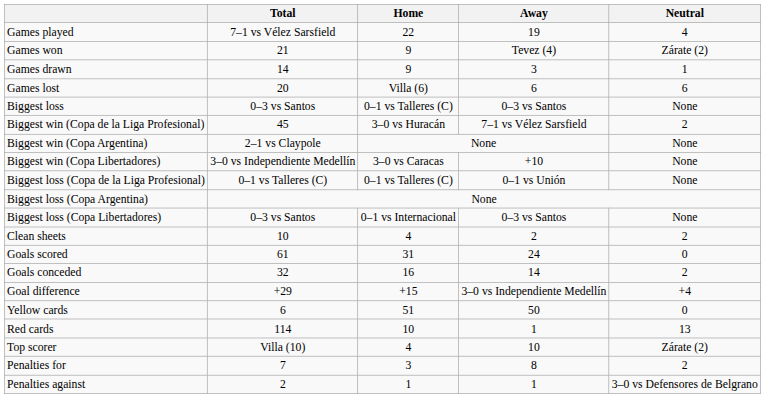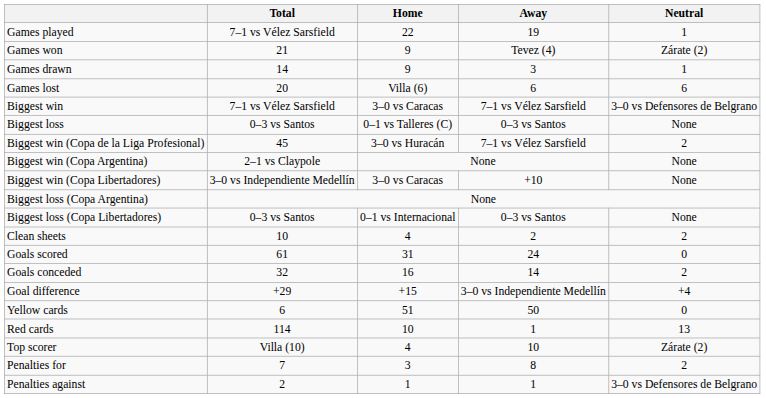Games played | Neutral: 4 -> 1
+ row: Biggest win | 7–1 vs Vélez Sarsfield | 3–0 vs Caracas | 7–1 vs Vélez Sarsfield | 3–0 vs Defensores de Belgrano
- row: Biggest loss (Copa de la Liga Profesional) | 0–1 vs Talleres (C) | 0–1 vs Talleres (C) | 0–1 vs Unión | None
